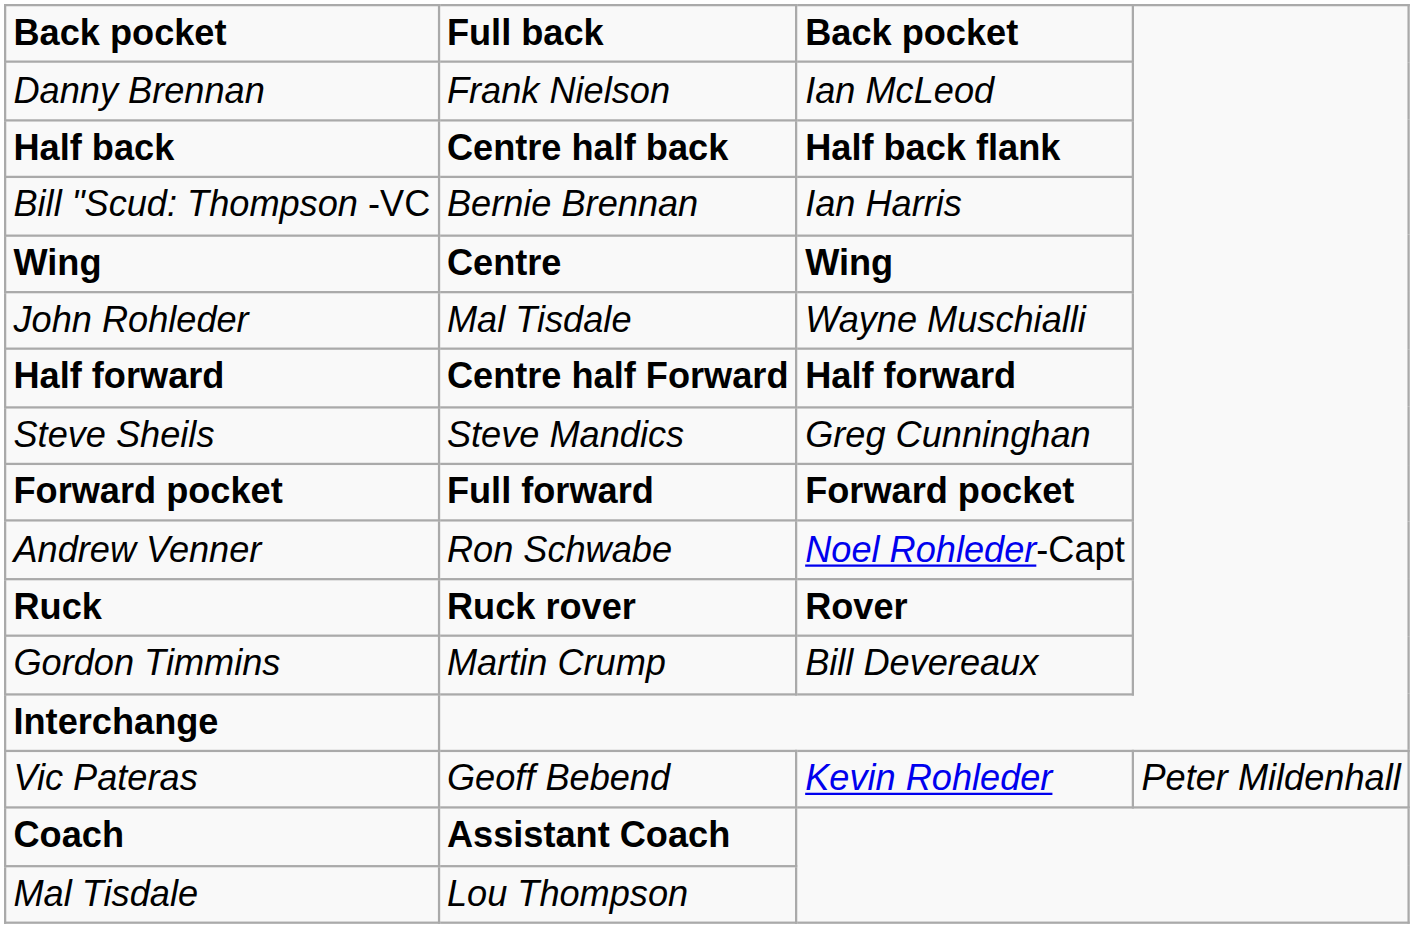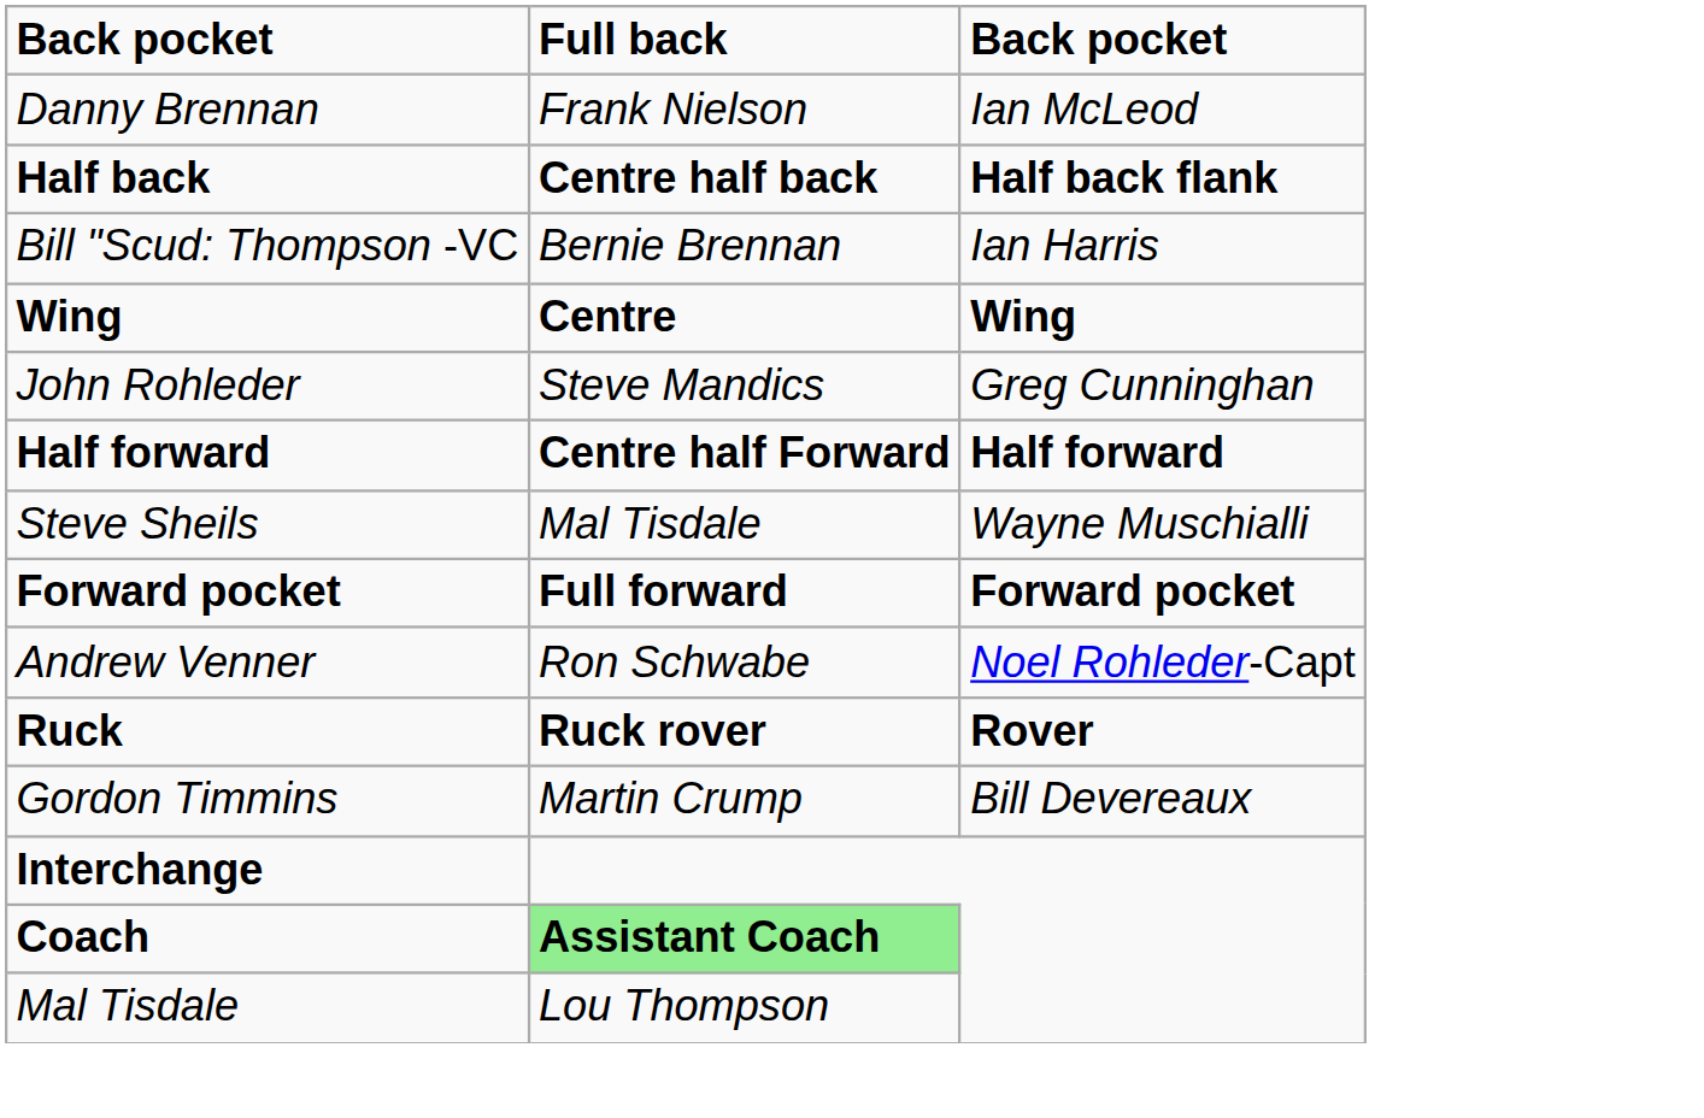John Rohleder | Full back: Mal Tisdale -> Steve Mandics
John Rohleder | column 3: Wayne Muschialli -> Greg Cunninghan
Steve Sheils | Full back: Steve Mandics -> Mal Tisdale
Steve Sheils | column 3: Greg Cunninghan -> Wayne Muschialli
- row: Vic Pateras | Geoff Bebend | Kevin Rohleder | Peter Mildenhall
Coach | Full back: no background -> lightgreen background
